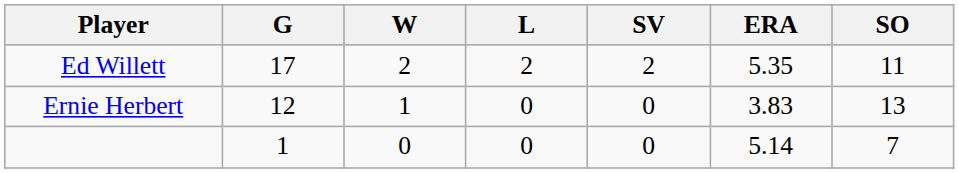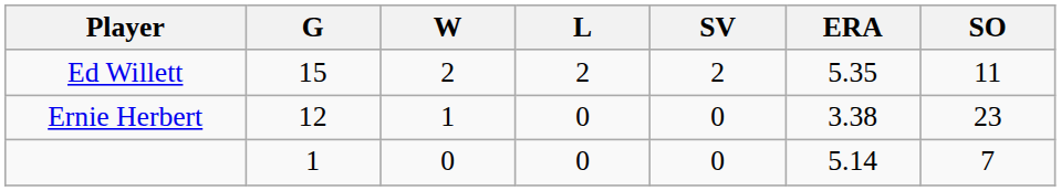Ed Willett | G: 17 -> 15
Ernie Herbert | ERA: 3.83 -> 3.38
Ernie Herbert | SO: 13 -> 23
